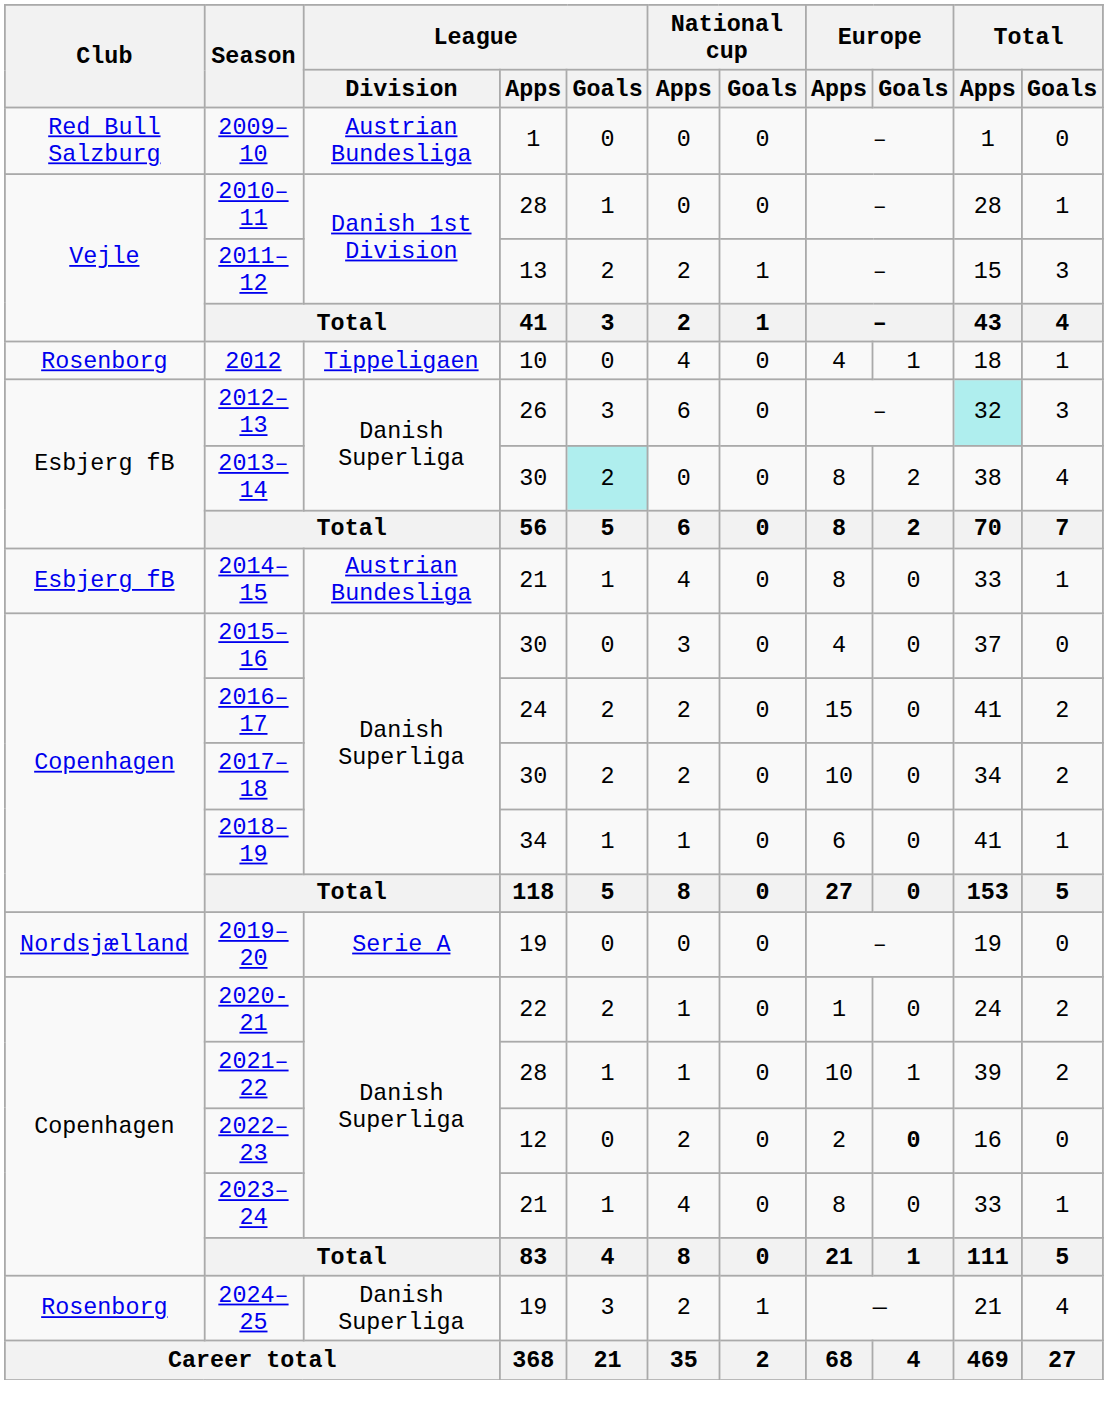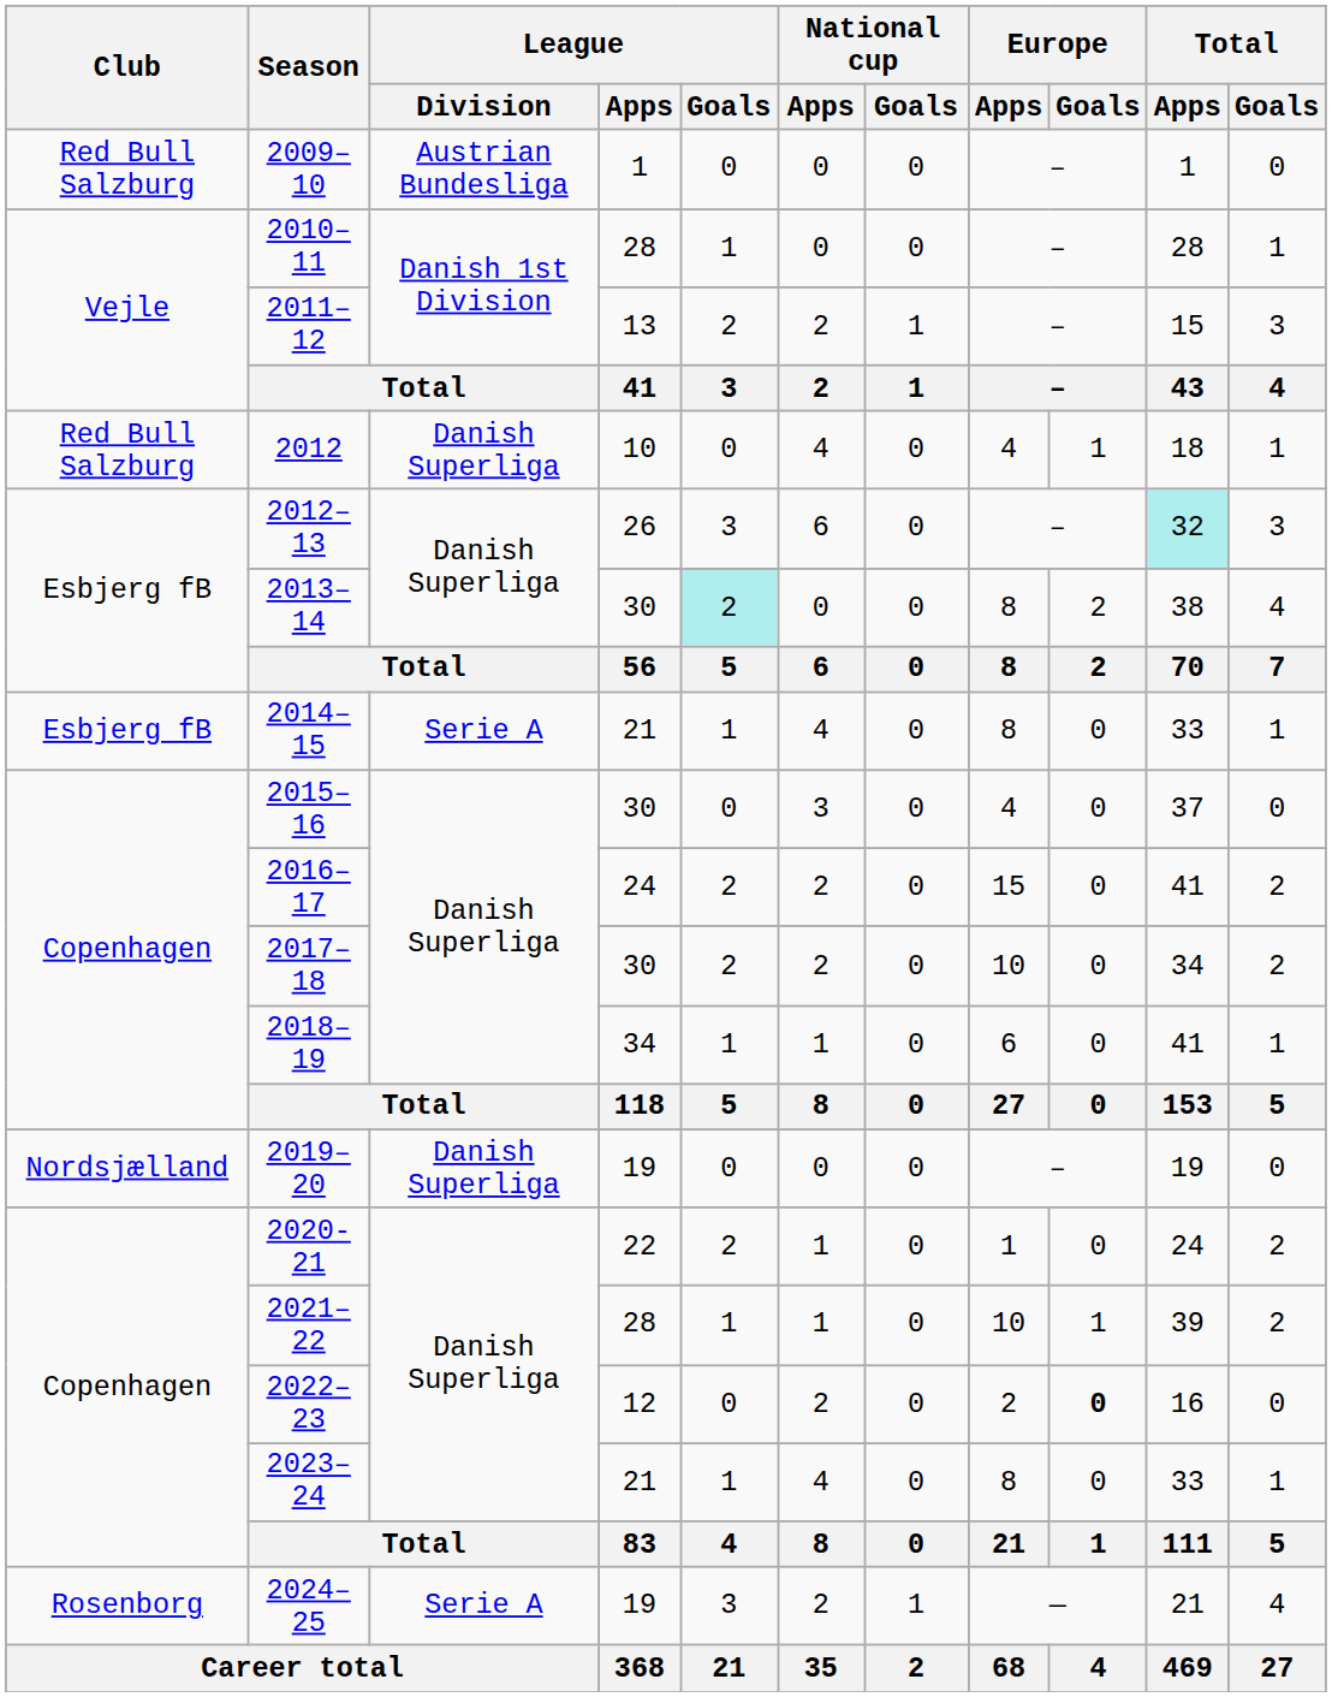2012 | Club: Rosenborg -> Red Bull Salzburg
2012 | League / Division: Tippeligaen -> Danish Superliga
2014–15 | League / Division: Austrian Bundesliga -> Serie A
2019–20 | League / Division: Serie A -> Danish Superliga
2024–25 | League / Division: Danish Superliga -> Serie A
